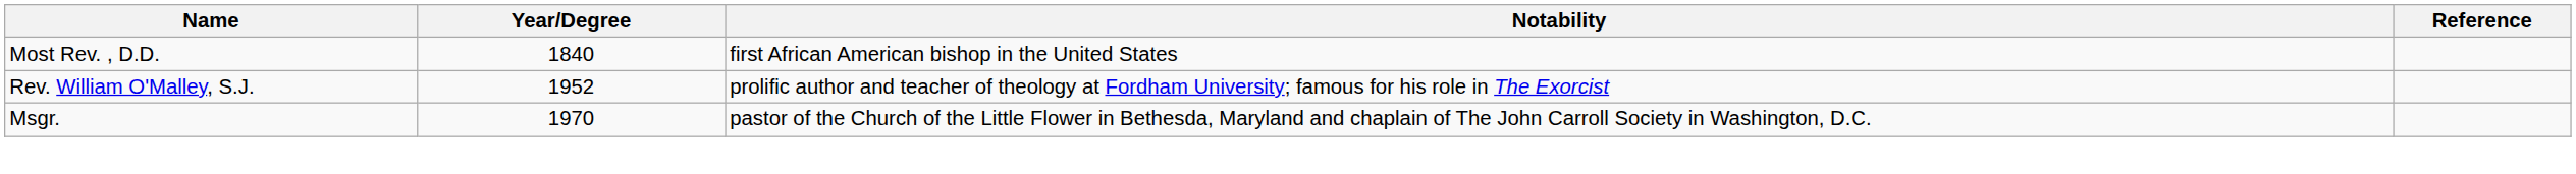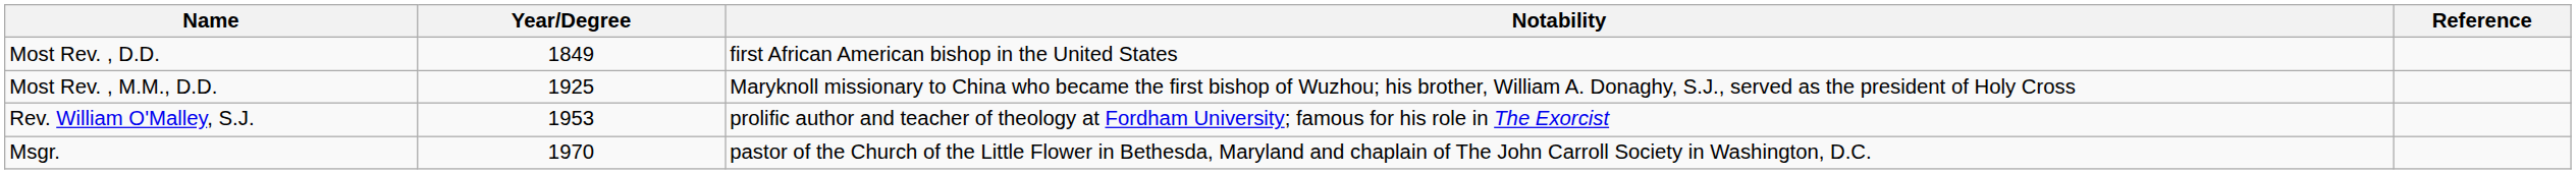Most Rev. , D.D. | Year/Degree: 1840 -> 1849
+ row: Most Rev. , M.M., D.D. | 1925 | Maryknoll missionary to China who became the first bishop of Wuzhou; his brother, William A. Donaghy, S.J., served as the president of Holy Cross
Rev. William O'Malley, S.J. | Year/Degree: 1952 -> 1953
